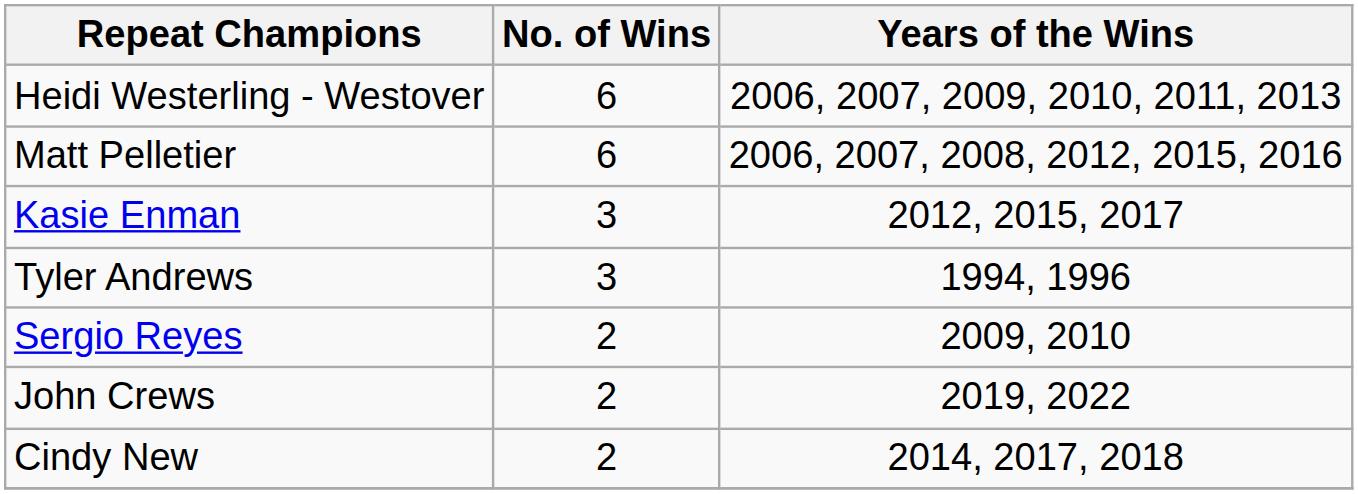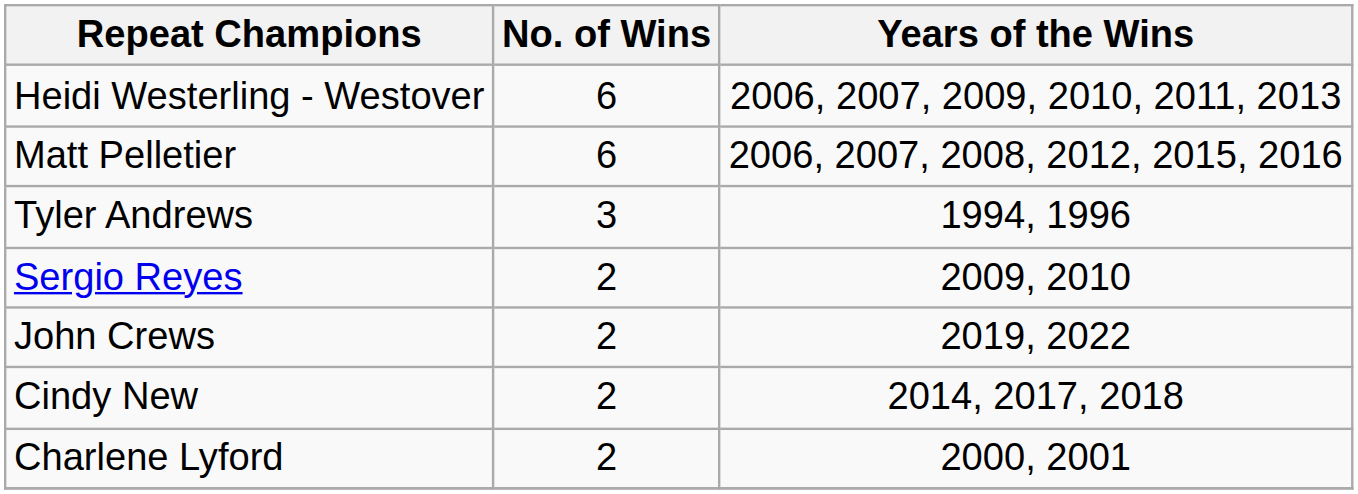- row: Kasie Enman | 3 | 2012, 2015, 2017
+ row: Charlene Lyford | 2 | 2000, 2001
